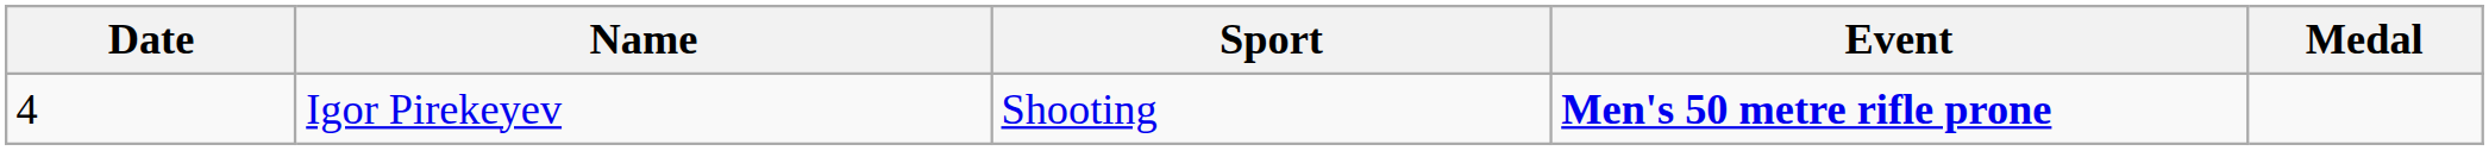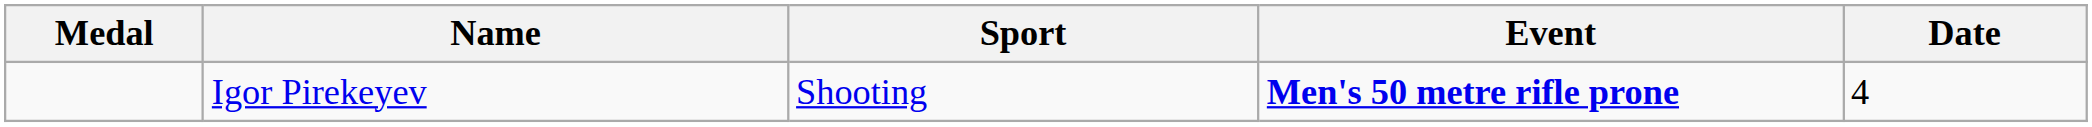columns swapped: Medal <-> Date
